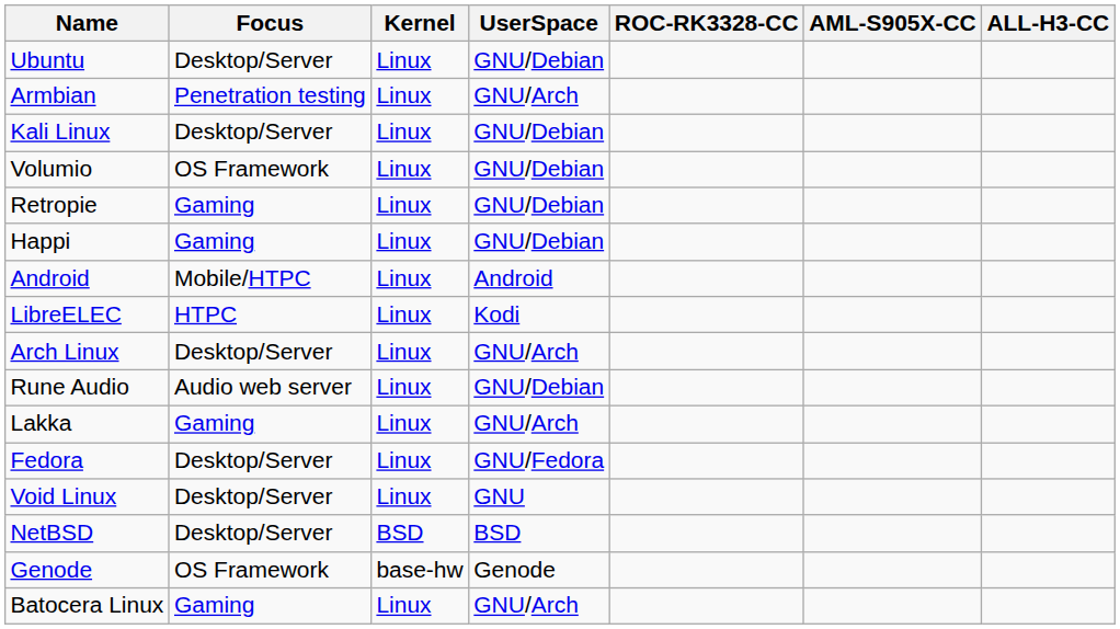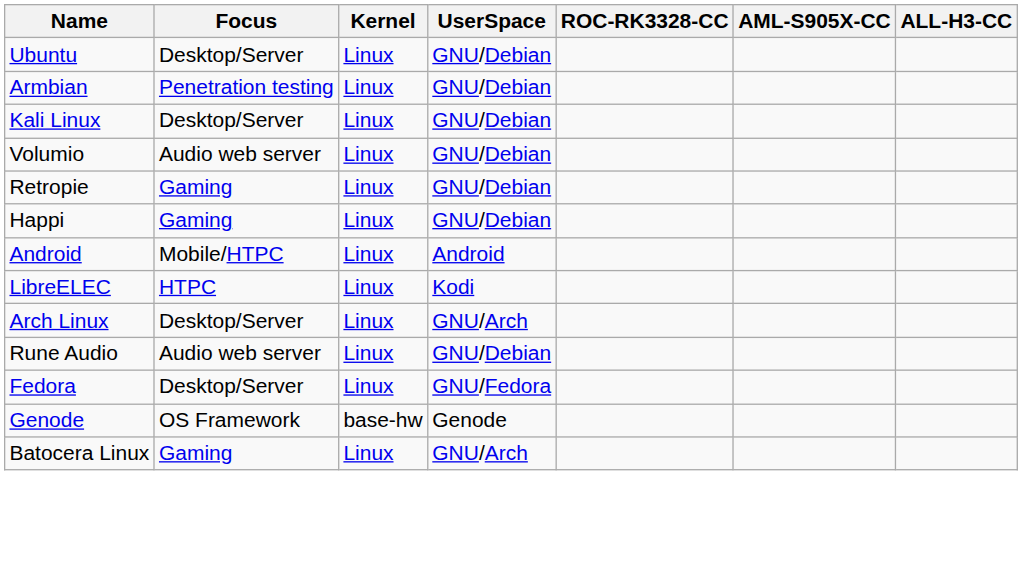Armbian | UserSpace: GNU/Arch -> GNU/Debian
Volumio | Focus: OS Framework -> Audio web server
- row: Lakka | Gaming | Linux | GNU/Arch
- row: Void Linux | Desktop/Server | Linux | GNU
- row: NetBSD | Desktop/Server | BSD | BSD
